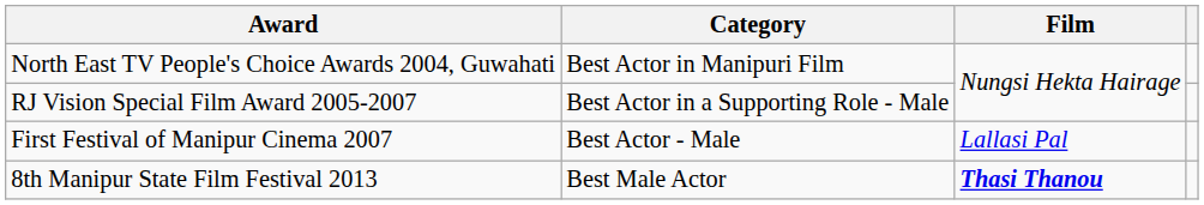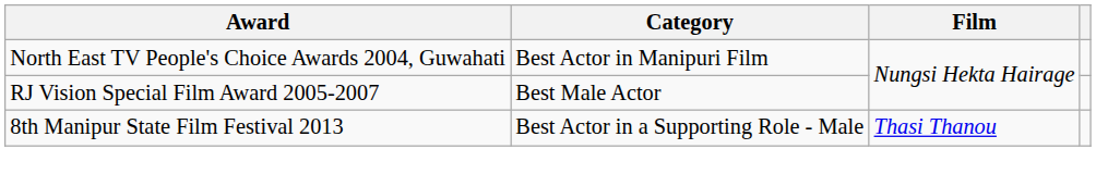RJ Vision Special Film Award 2005-2007 | Category: Best Actor in a Supporting Role - Male -> Best Male Actor
- row: First Festival of Manipur Cinema 2007 | Best Actor - Male | Lallasi Pal
8th Manipur State Film Festival 2013 | Category: Best Male Actor -> Best Actor in a Supporting Role - Male
8th Manipur State Film Festival 2013 | Film: bold -> normal
